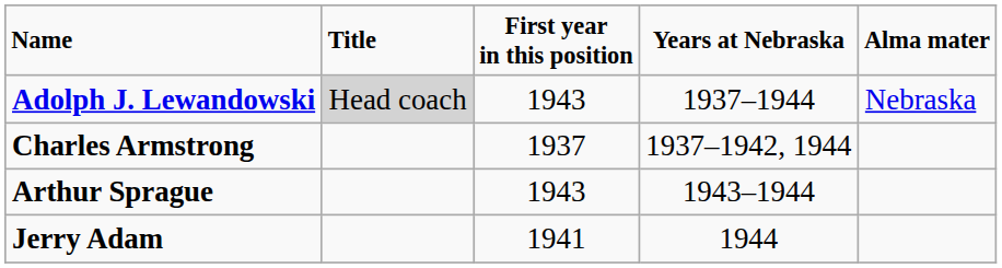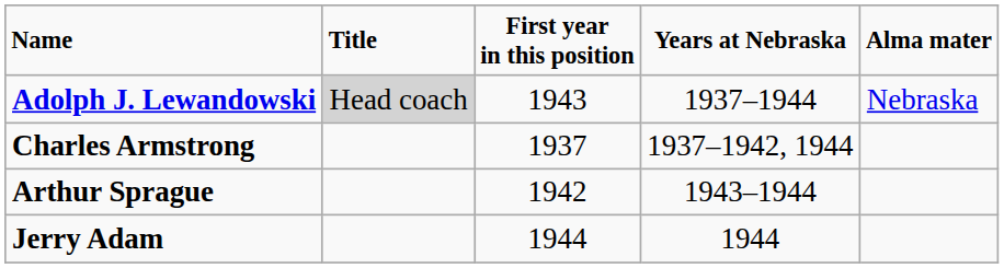Arthur Sprague | First year in this position: 1943 -> 1942
Jerry Adam | First year in this position: 1941 -> 1944
